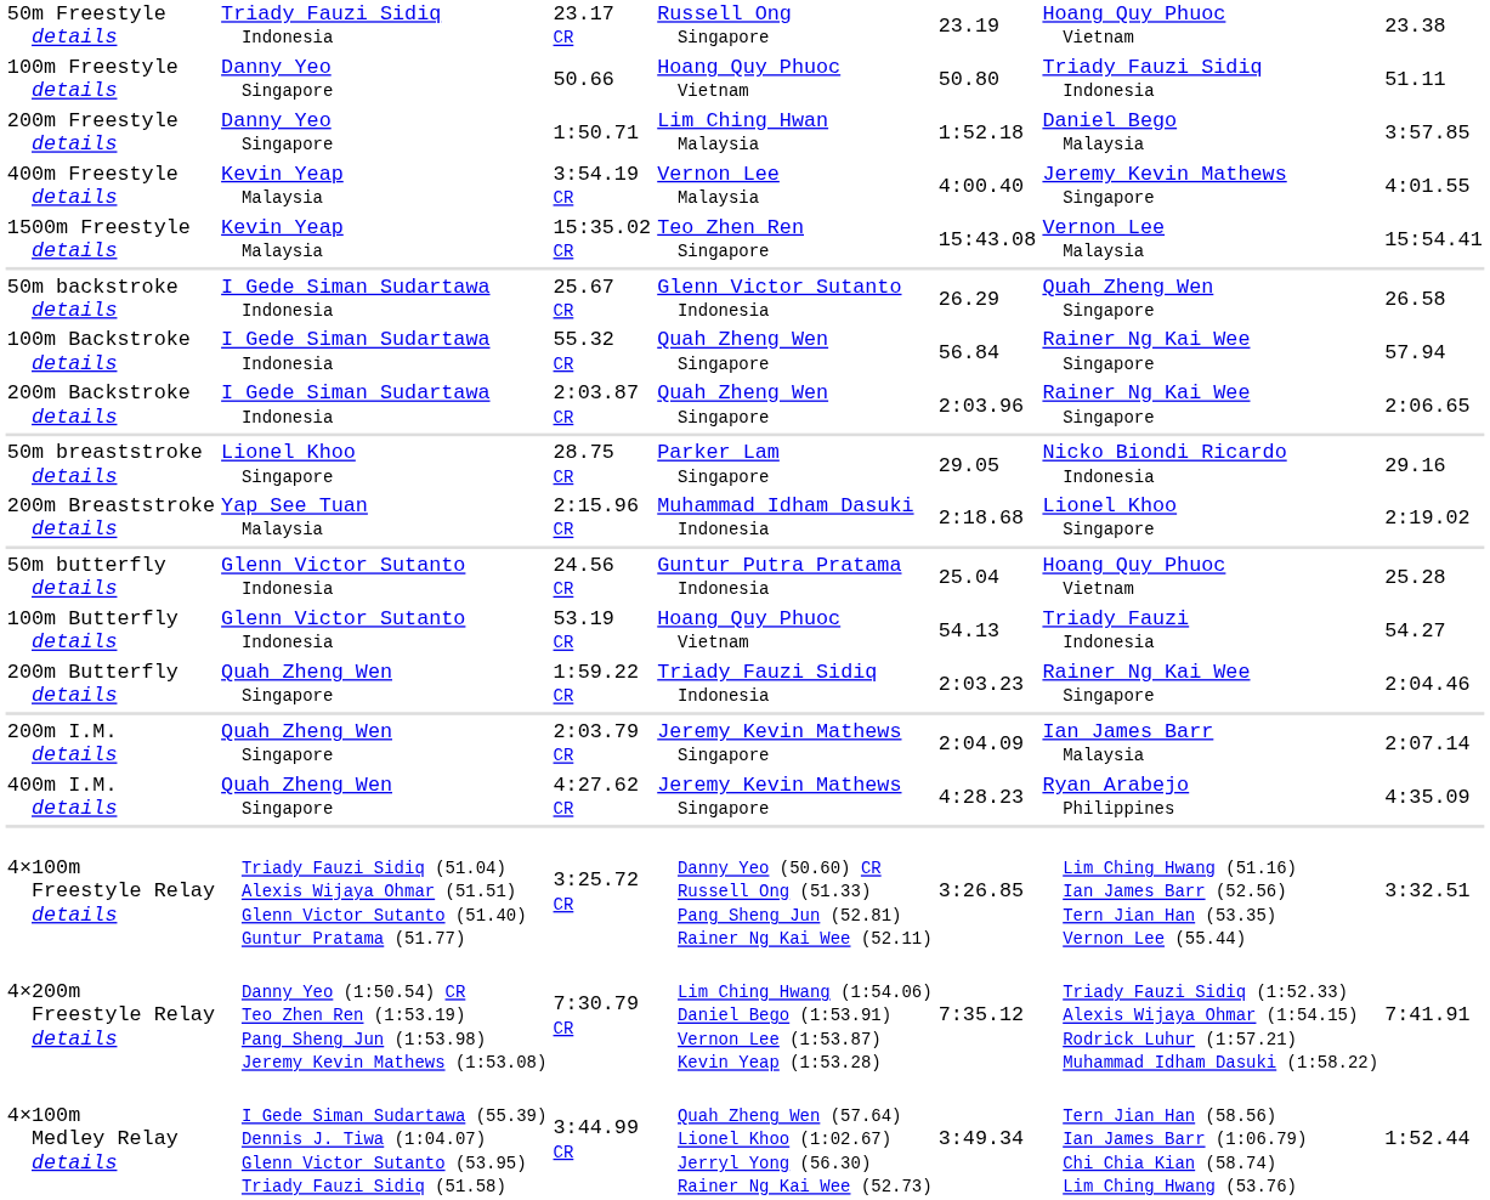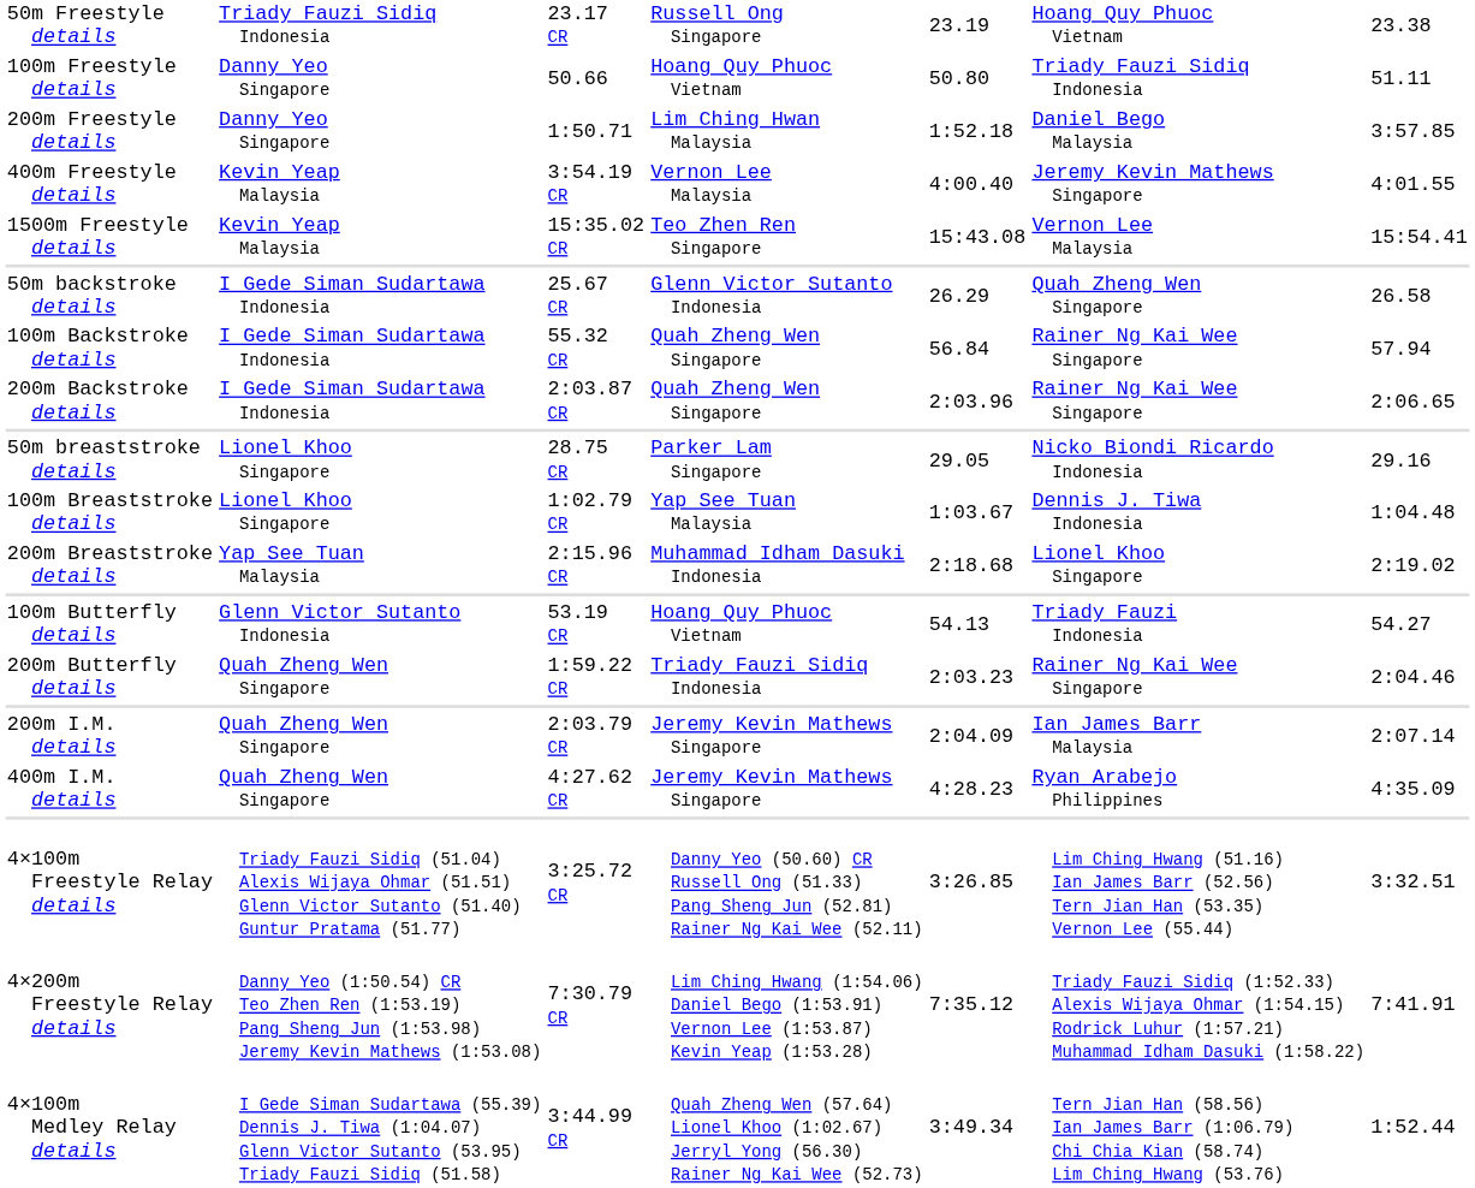+ row: 100m Breaststroke details | Lionel Khoo Singapore | 1:02.79 CR | Yap See Tuan Malaysia | 1:03.67 | Dennis J. Tiwa Indonesia | 1:04.48
- row: 50m butterfly details | Glenn Victor Sutanto Indonesia | 24.56 CR | Guntur Putra Pratama Indonesia | 25.04 | Hoang Quy Phuoc Vietnam | 25.28
